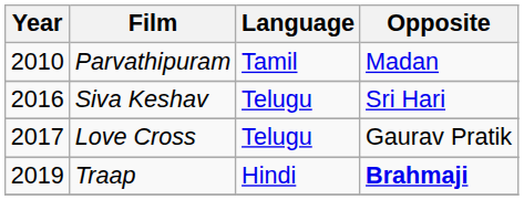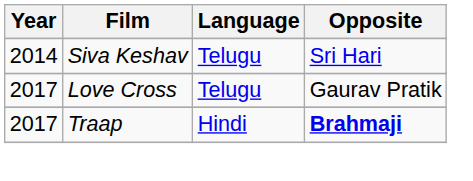- row: 2010 | Parvathipuram | Tamil | Madan
Siva Keshav | Year: 2016 -> 2014
Traap | Year: 2019 -> 2017
